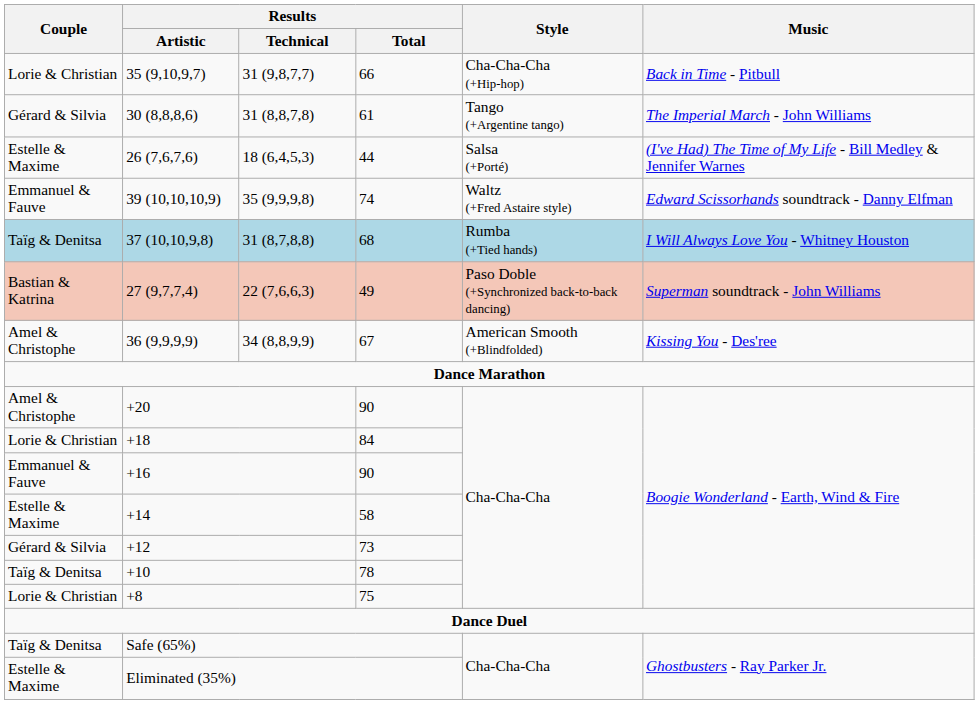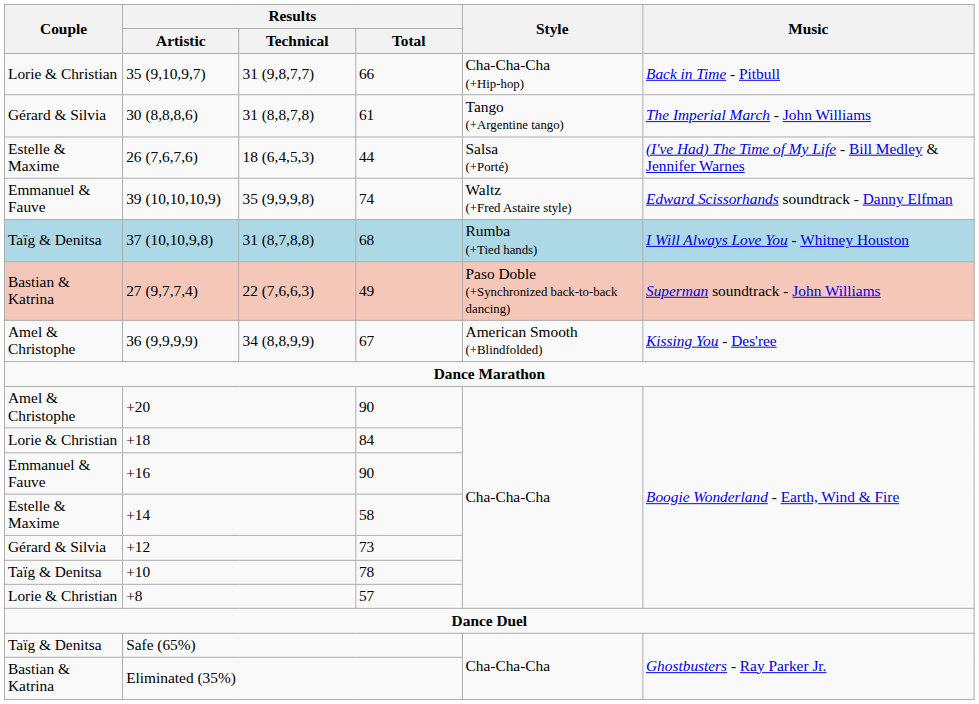+8 | Results / Total: 75 -> 57
Eliminated (35%) | Couple: Estelle & Maxime -> Bastian & Katrina
